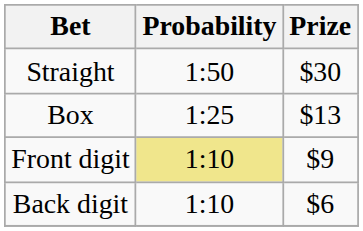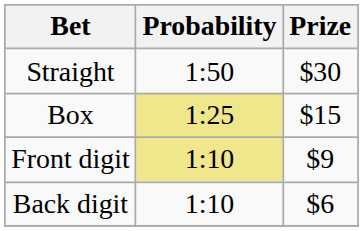Box | Probability: no background -> khaki background
Box | Prize: $13 -> $15
